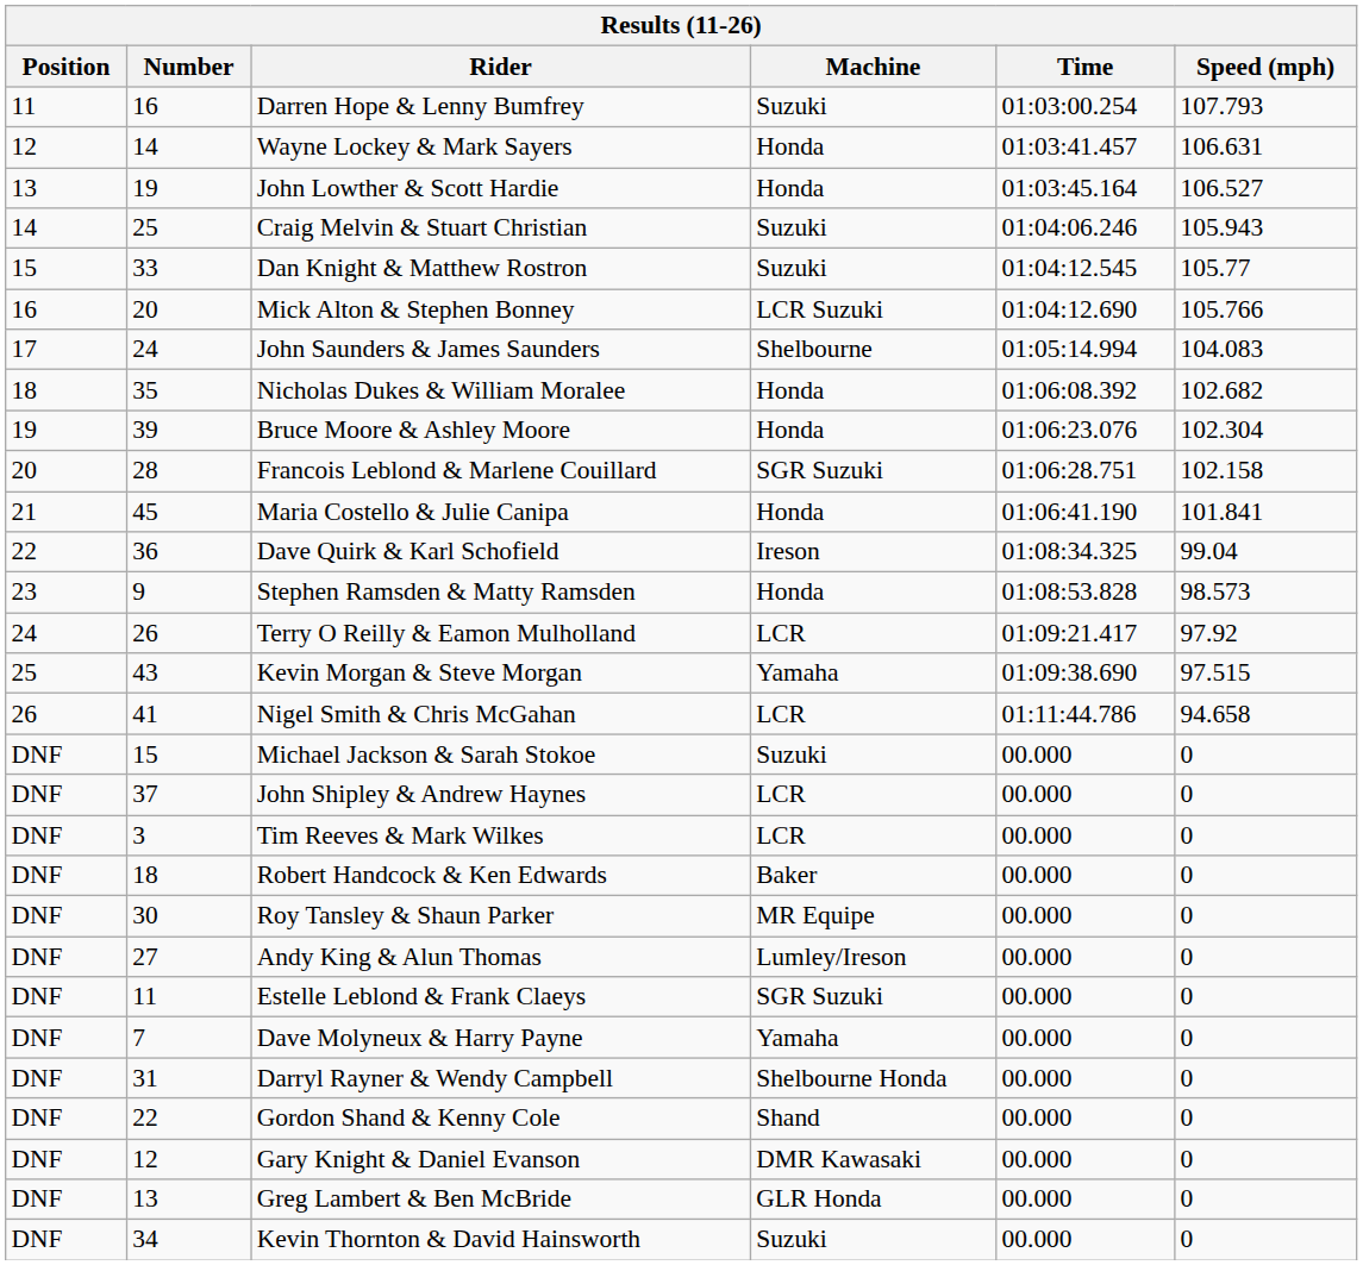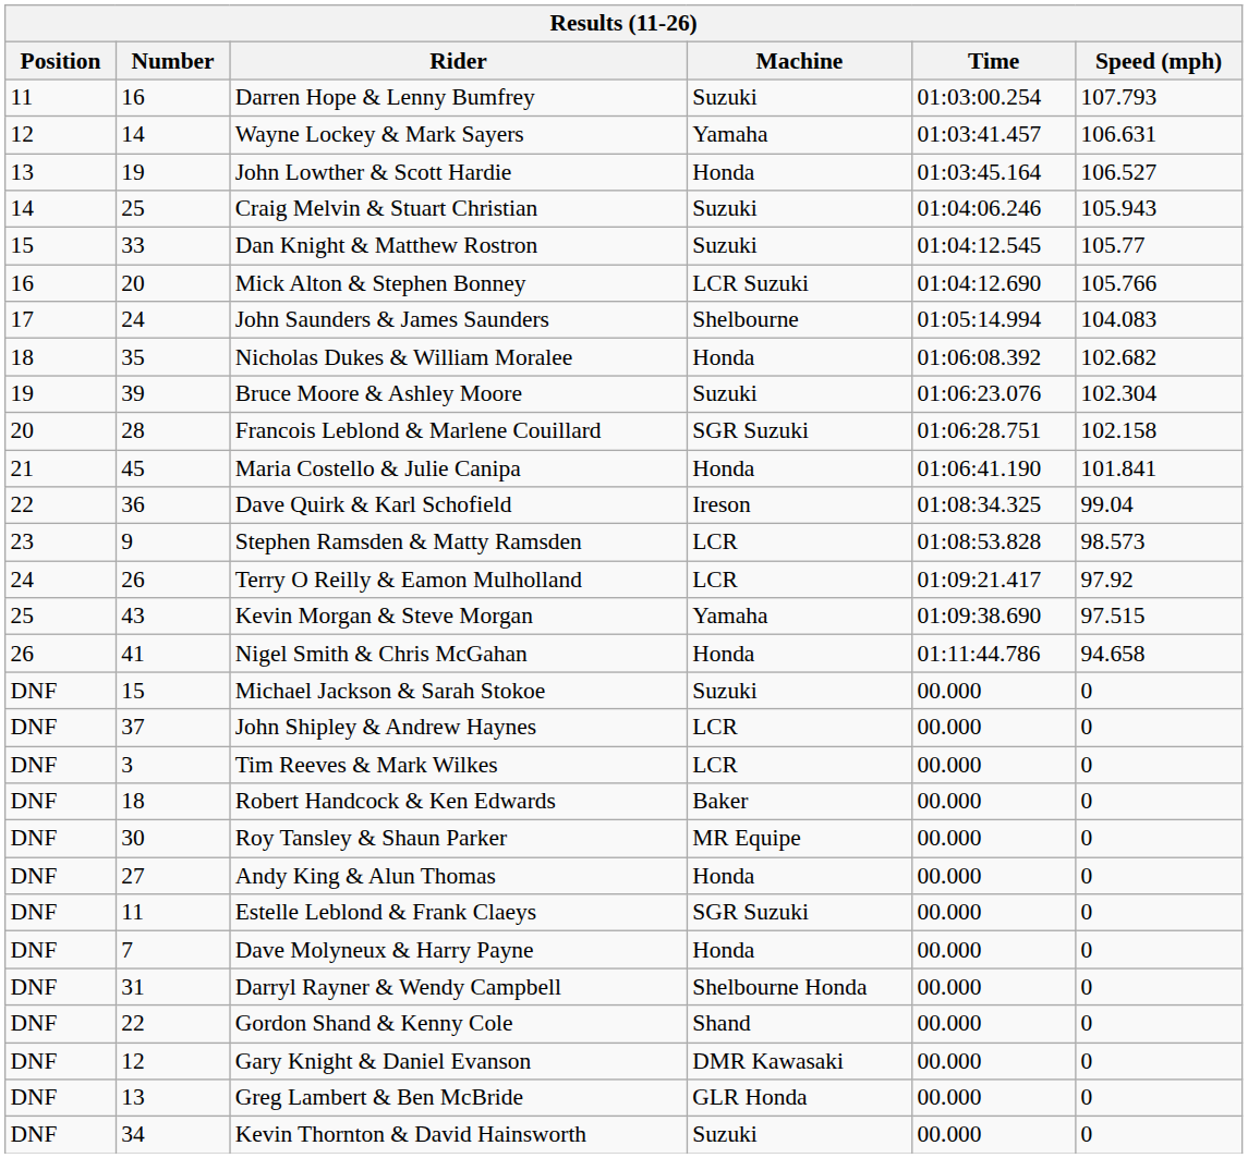Wayne Lockey & Mark Sayers | Machine: Honda -> Yamaha
Bruce Moore & Ashley Moore | Machine: Honda -> Suzuki
Stephen Ramsden & Matty Ramsden | Machine: Honda -> LCR
Nigel Smith & Chris McGahan | Machine: LCR -> Honda
Andy King & Alun Thomas | Machine: Lumley/Ireson -> Honda
Dave Molyneux & Harry Payne | Machine: Yamaha -> Honda
